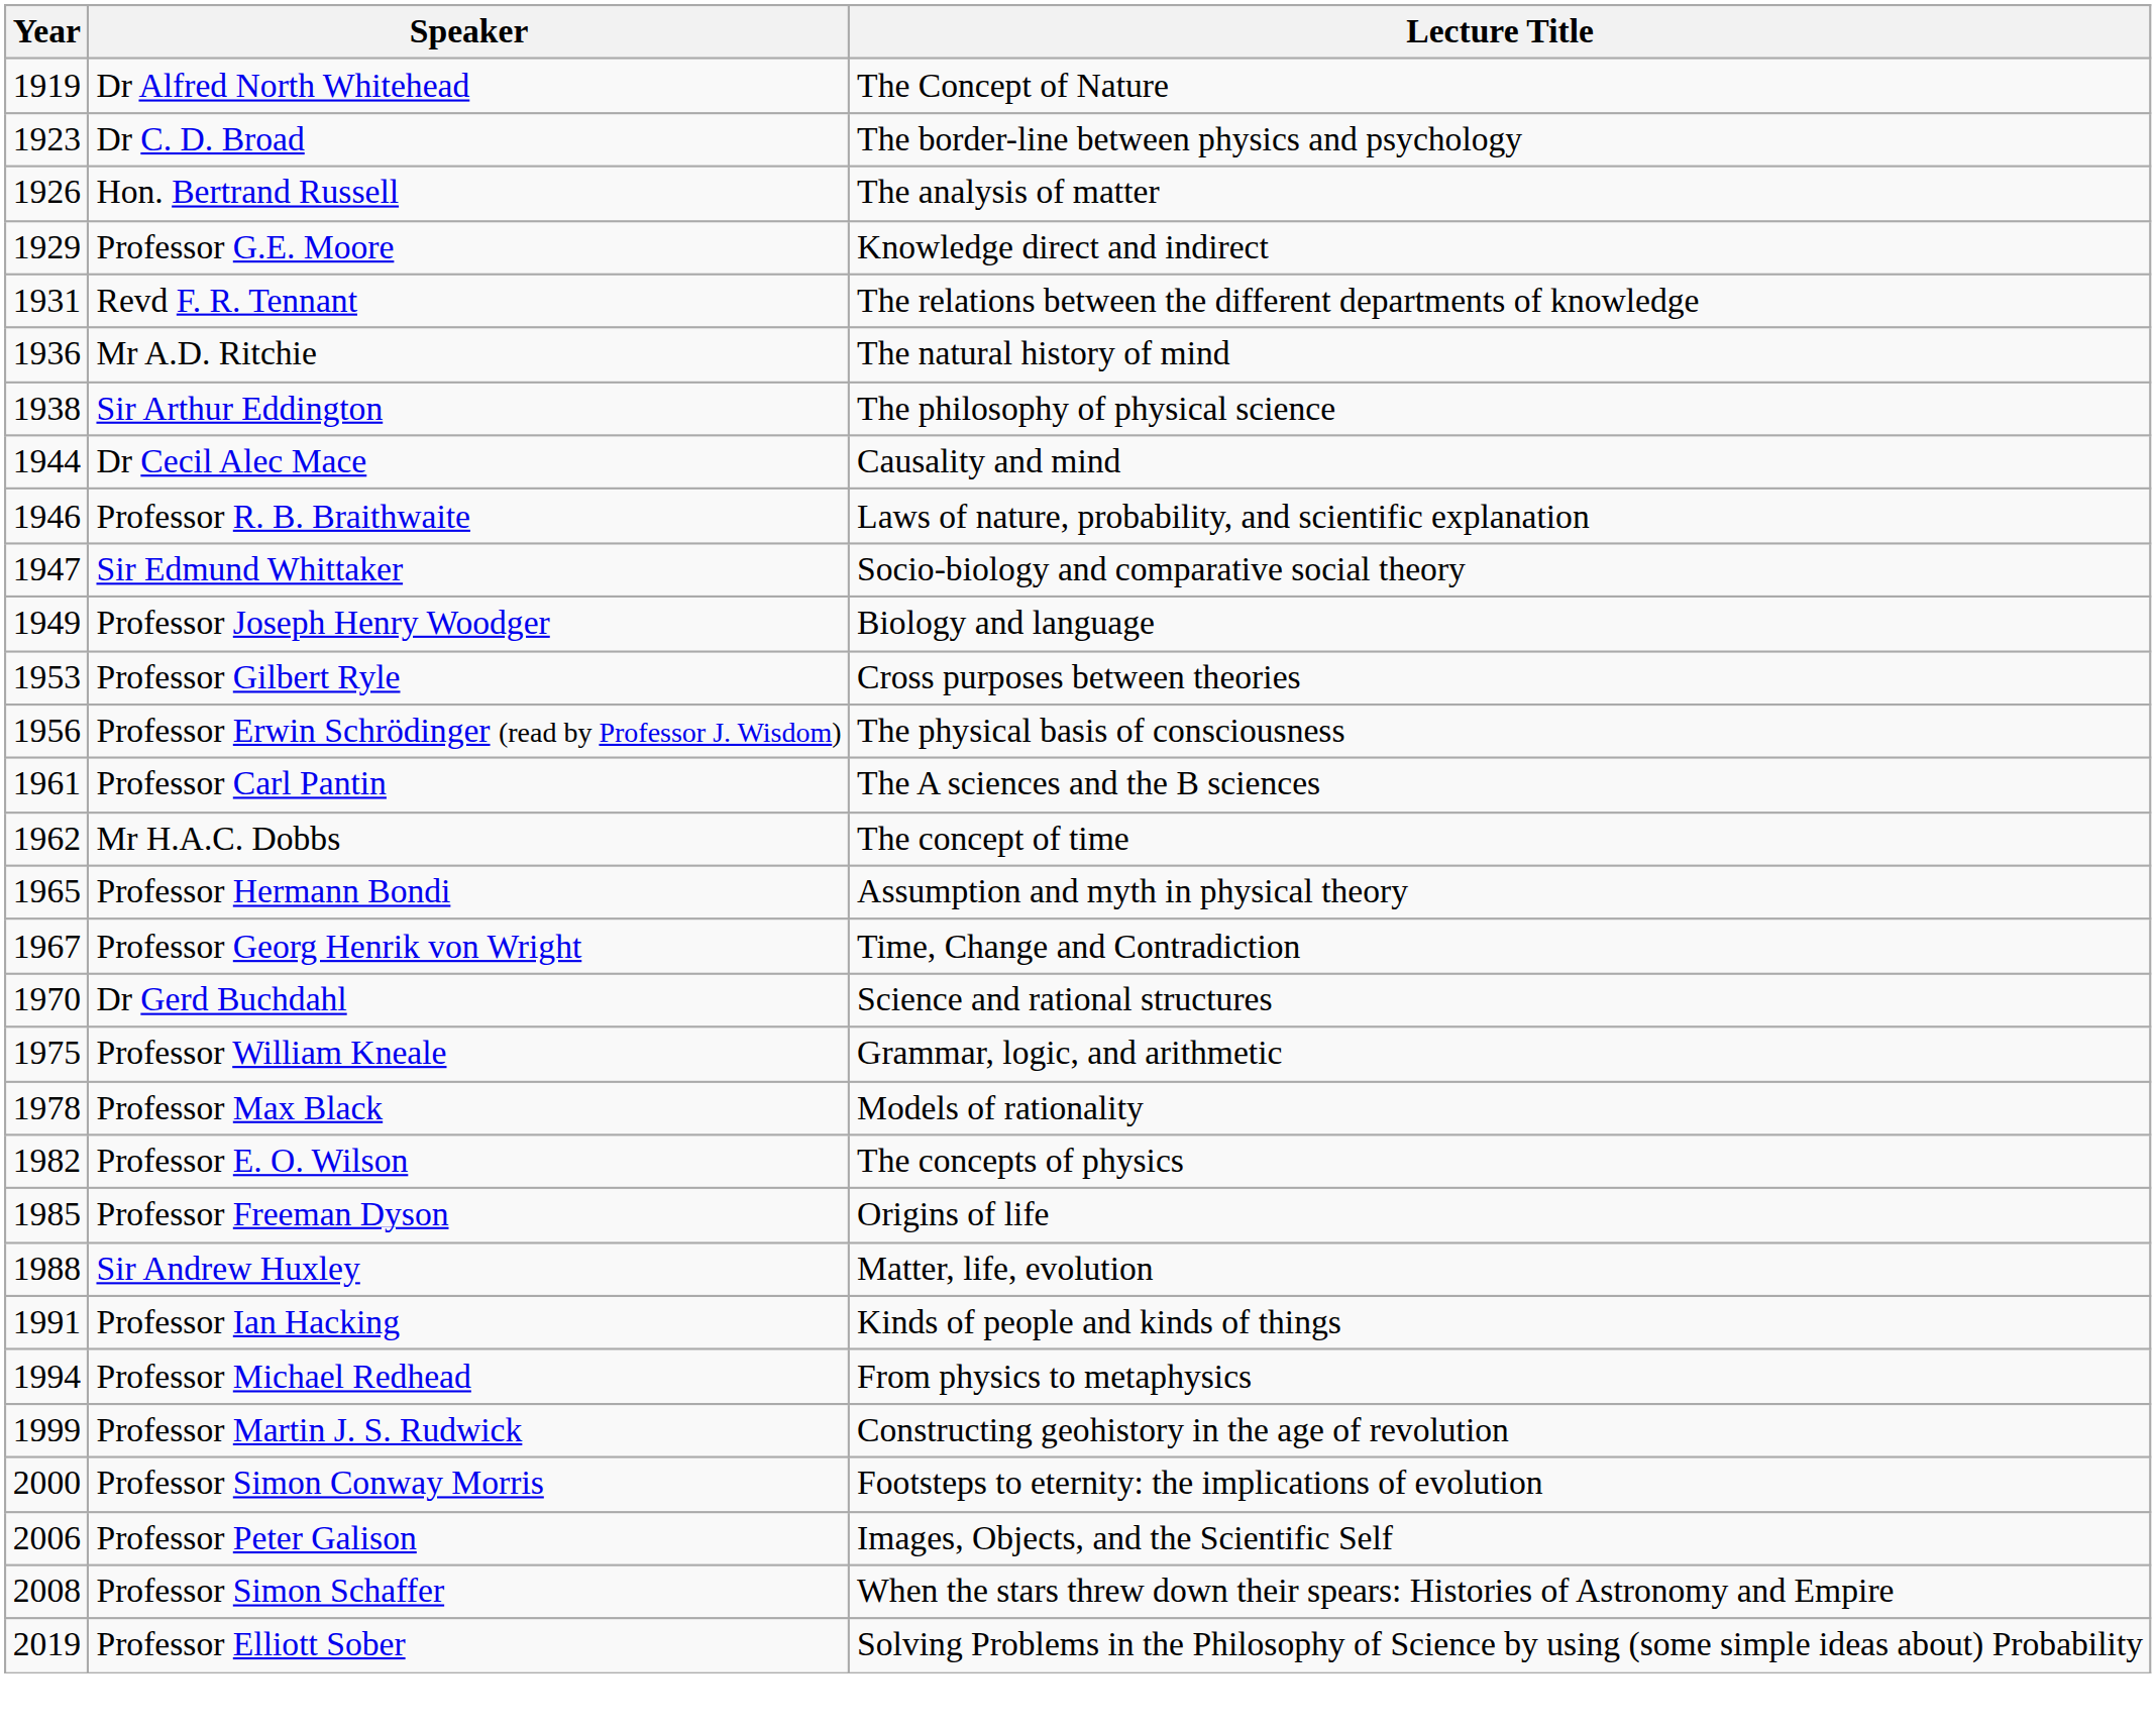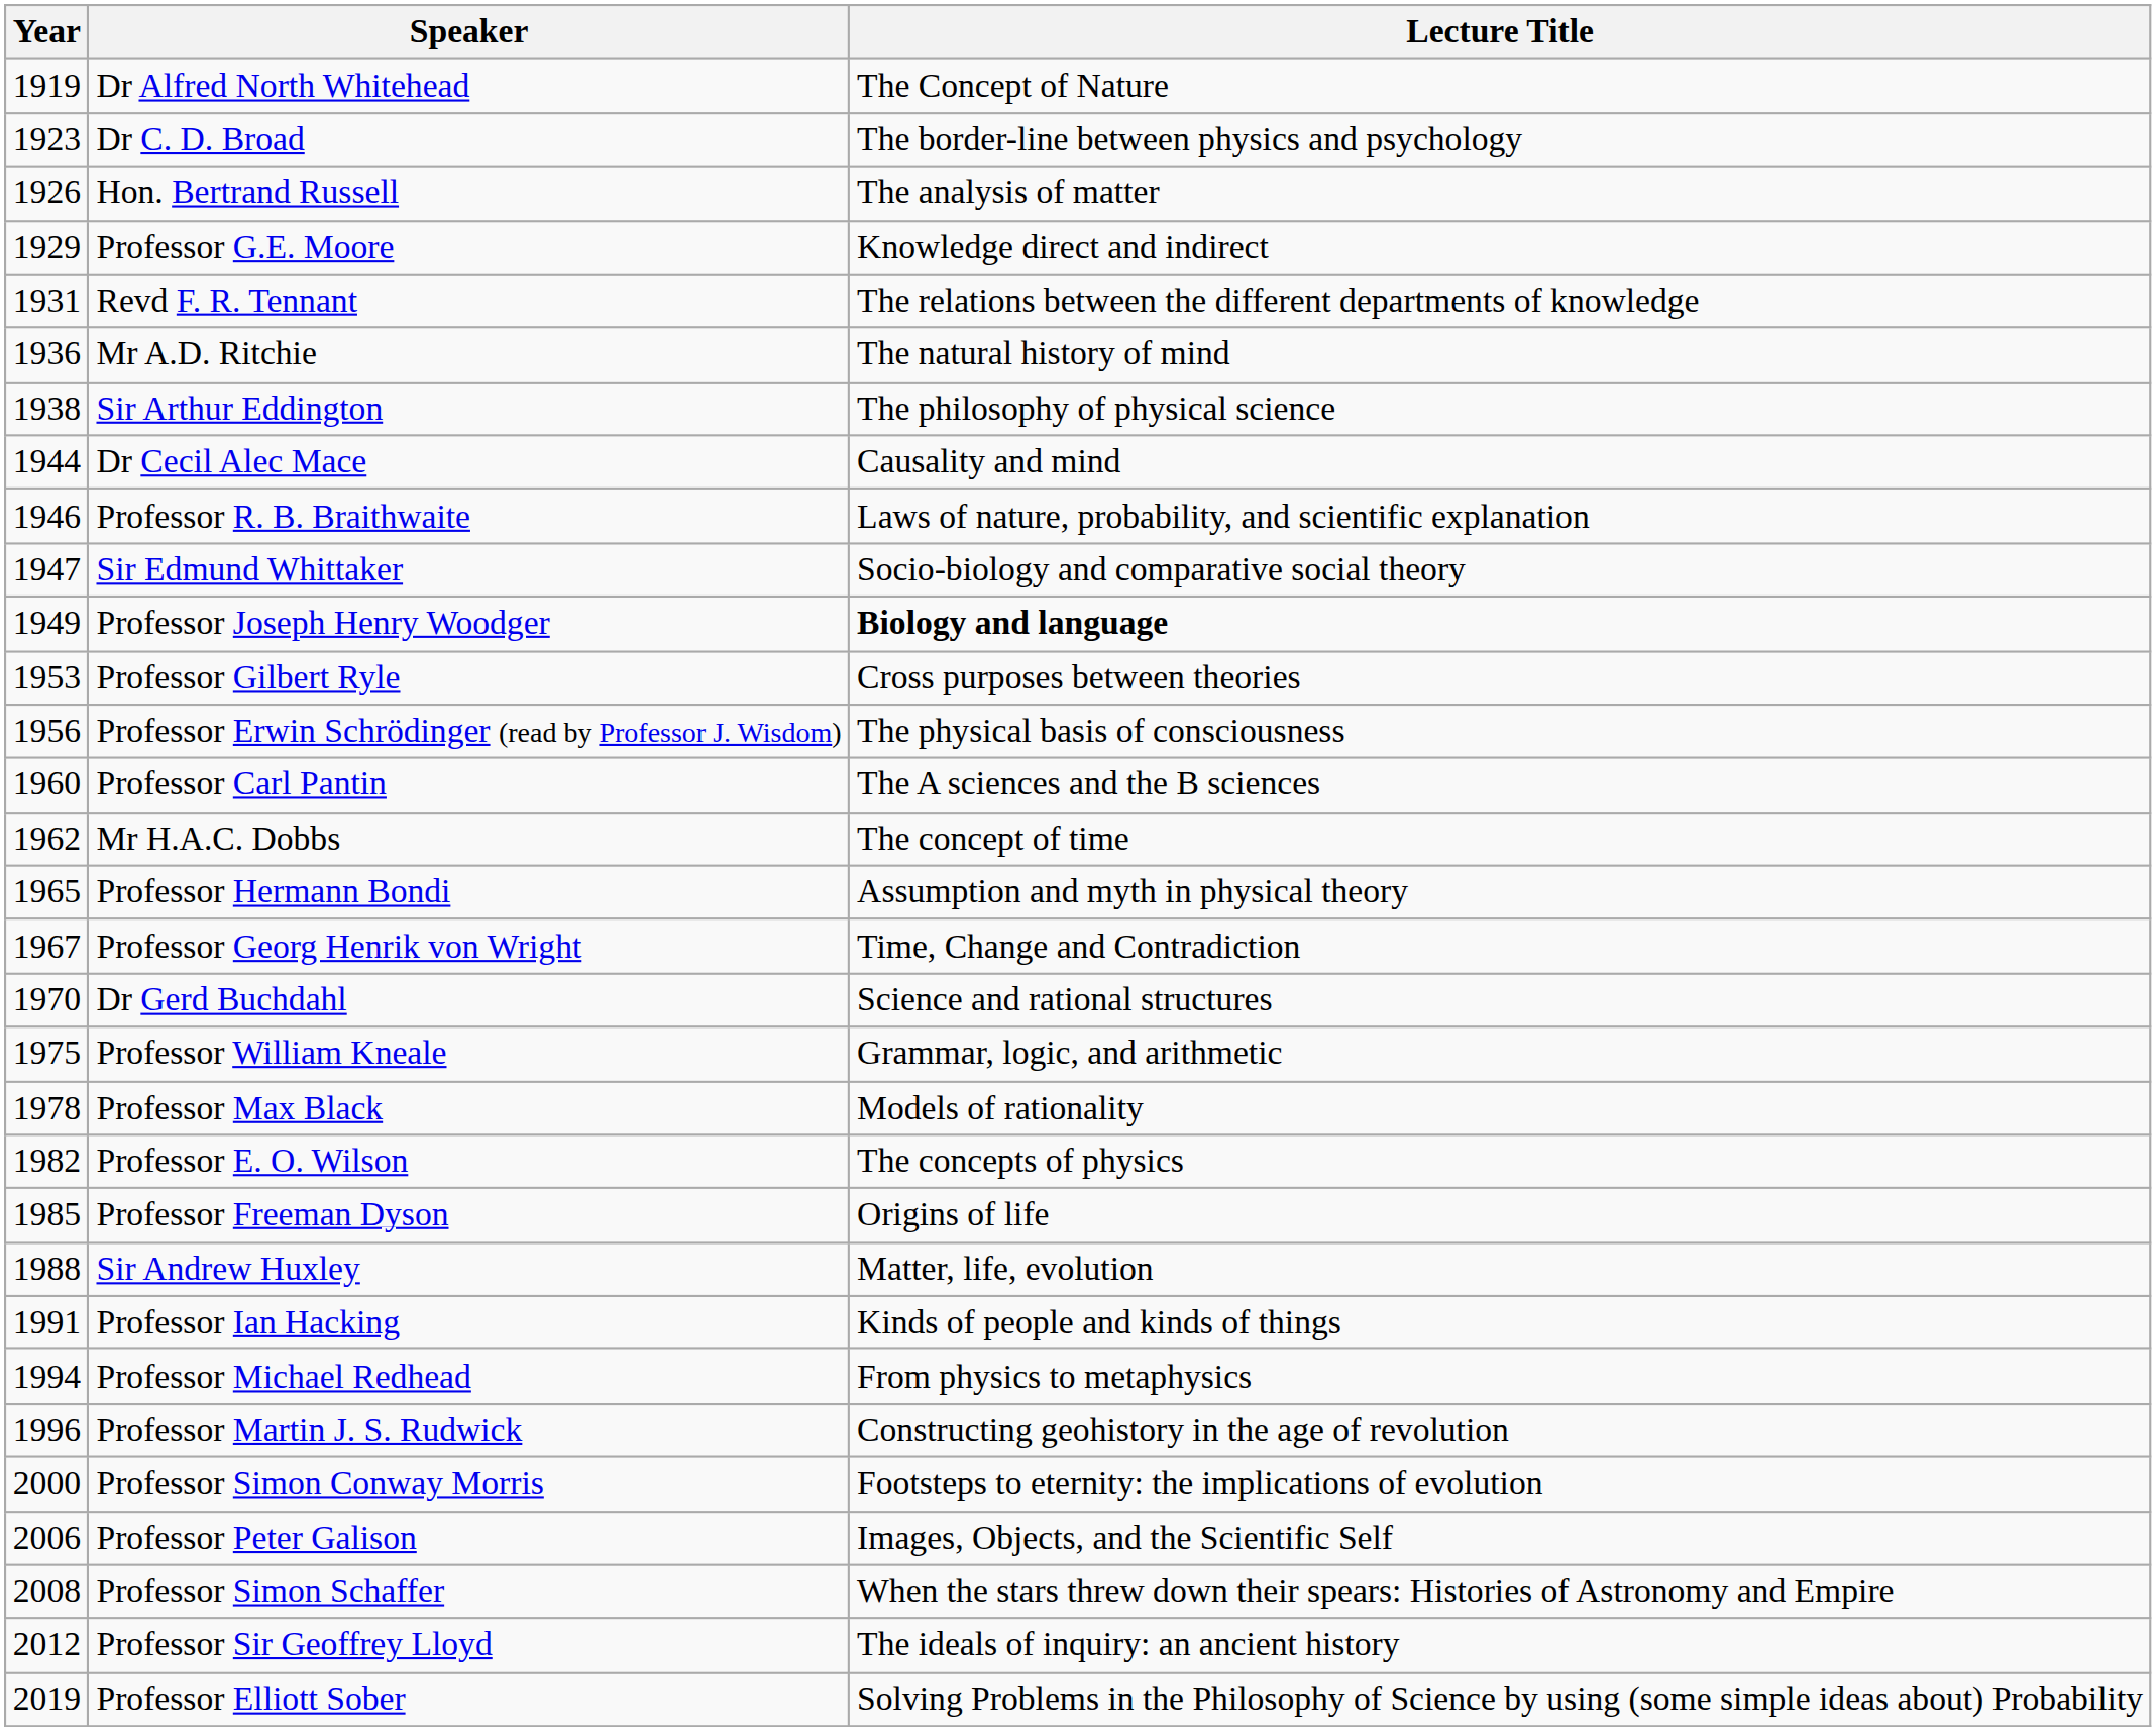Professor Joseph Henry Woodger | Lecture Title: normal -> bold
Professor Carl Pantin | Year: 1961 -> 1960
Professor Martin J. S. Rudwick | Year: 1999 -> 1996
+ row: 2012 | Professor Sir Geoffrey Lloyd | The ideals of inquiry: an ancient history
